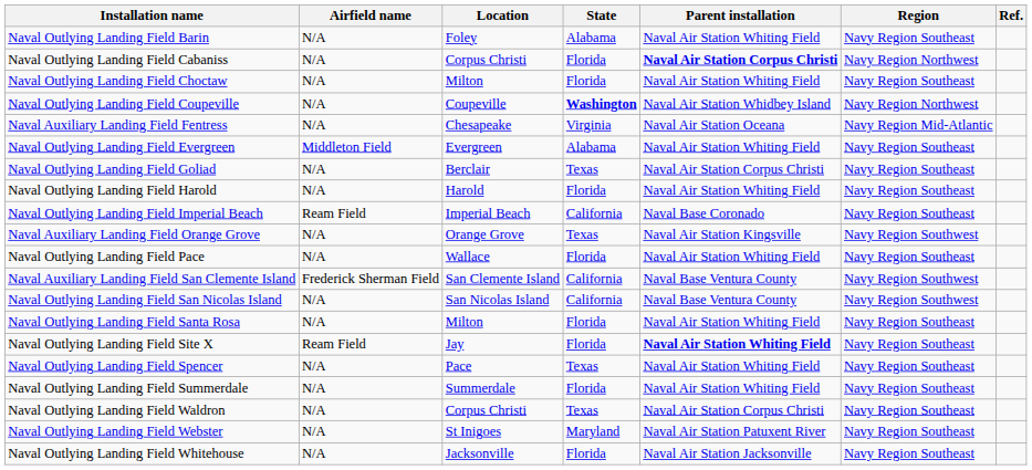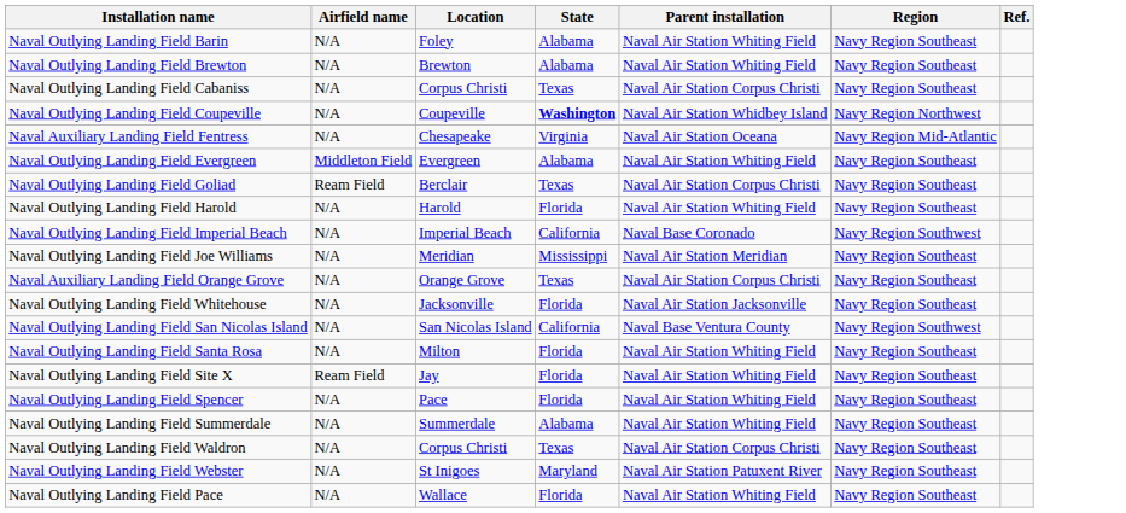+ row: Naval Outlying Landing Field Brewton | N/A | Brewton | Alabama | Naval Air Station Whiting Field | Navy Region Southeast
Naval Outlying Landing Field Cabaniss | State: Florida -> Texas
Naval Outlying Landing Field Cabaniss | Parent installation: bold -> normal
Naval Outlying Landing Field Cabaniss | Region: Navy Region Northwest -> Navy Region Southeast
- row: Naval Outlying Landing Field Choctaw | N/A | Milton | Florida | Naval Air Station Whiting Field | Navy Region Southeast
Naval Outlying Landing Field Goliad | Airfield name: N/A -> Ream Field
Naval Outlying Landing Field Imperial Beach | Airfield name: Ream Field -> N/A
Naval Outlying Landing Field Imperial Beach | Region: Navy Region Southeast -> Navy Region Southwest
+ row: Naval Outlying Landing Field Joe Williams | N/A | Meridian | Mississippi | Naval Air Station Meridian | Navy Region Southeast
Naval Auxiliary Landing Field Orange Grove | Parent installation: Naval Air Station Kingsville -> Naval Air Station Corpus Christi
Naval Auxiliary Landing Field Orange Grove | Region: Navy Region Southwest -> Navy Region Southeast
rows swapped: Naval Outlying Landing Field Pace <-> Naval Outlying Landing Field Whitehouse
- row: Naval Auxiliary Landing Field San Clemente Island | Frederick Sherman Field | San Clemente Island | California | Naval Base Ventura County | Navy Region Southwest
Naval Outlying Landing Field Site X | Parent installation: bold -> normal
Naval Outlying Landing Field Spencer | State: Texas -> Florida
Naval Outlying Landing Field Summerdale | State: Florida -> Alabama
